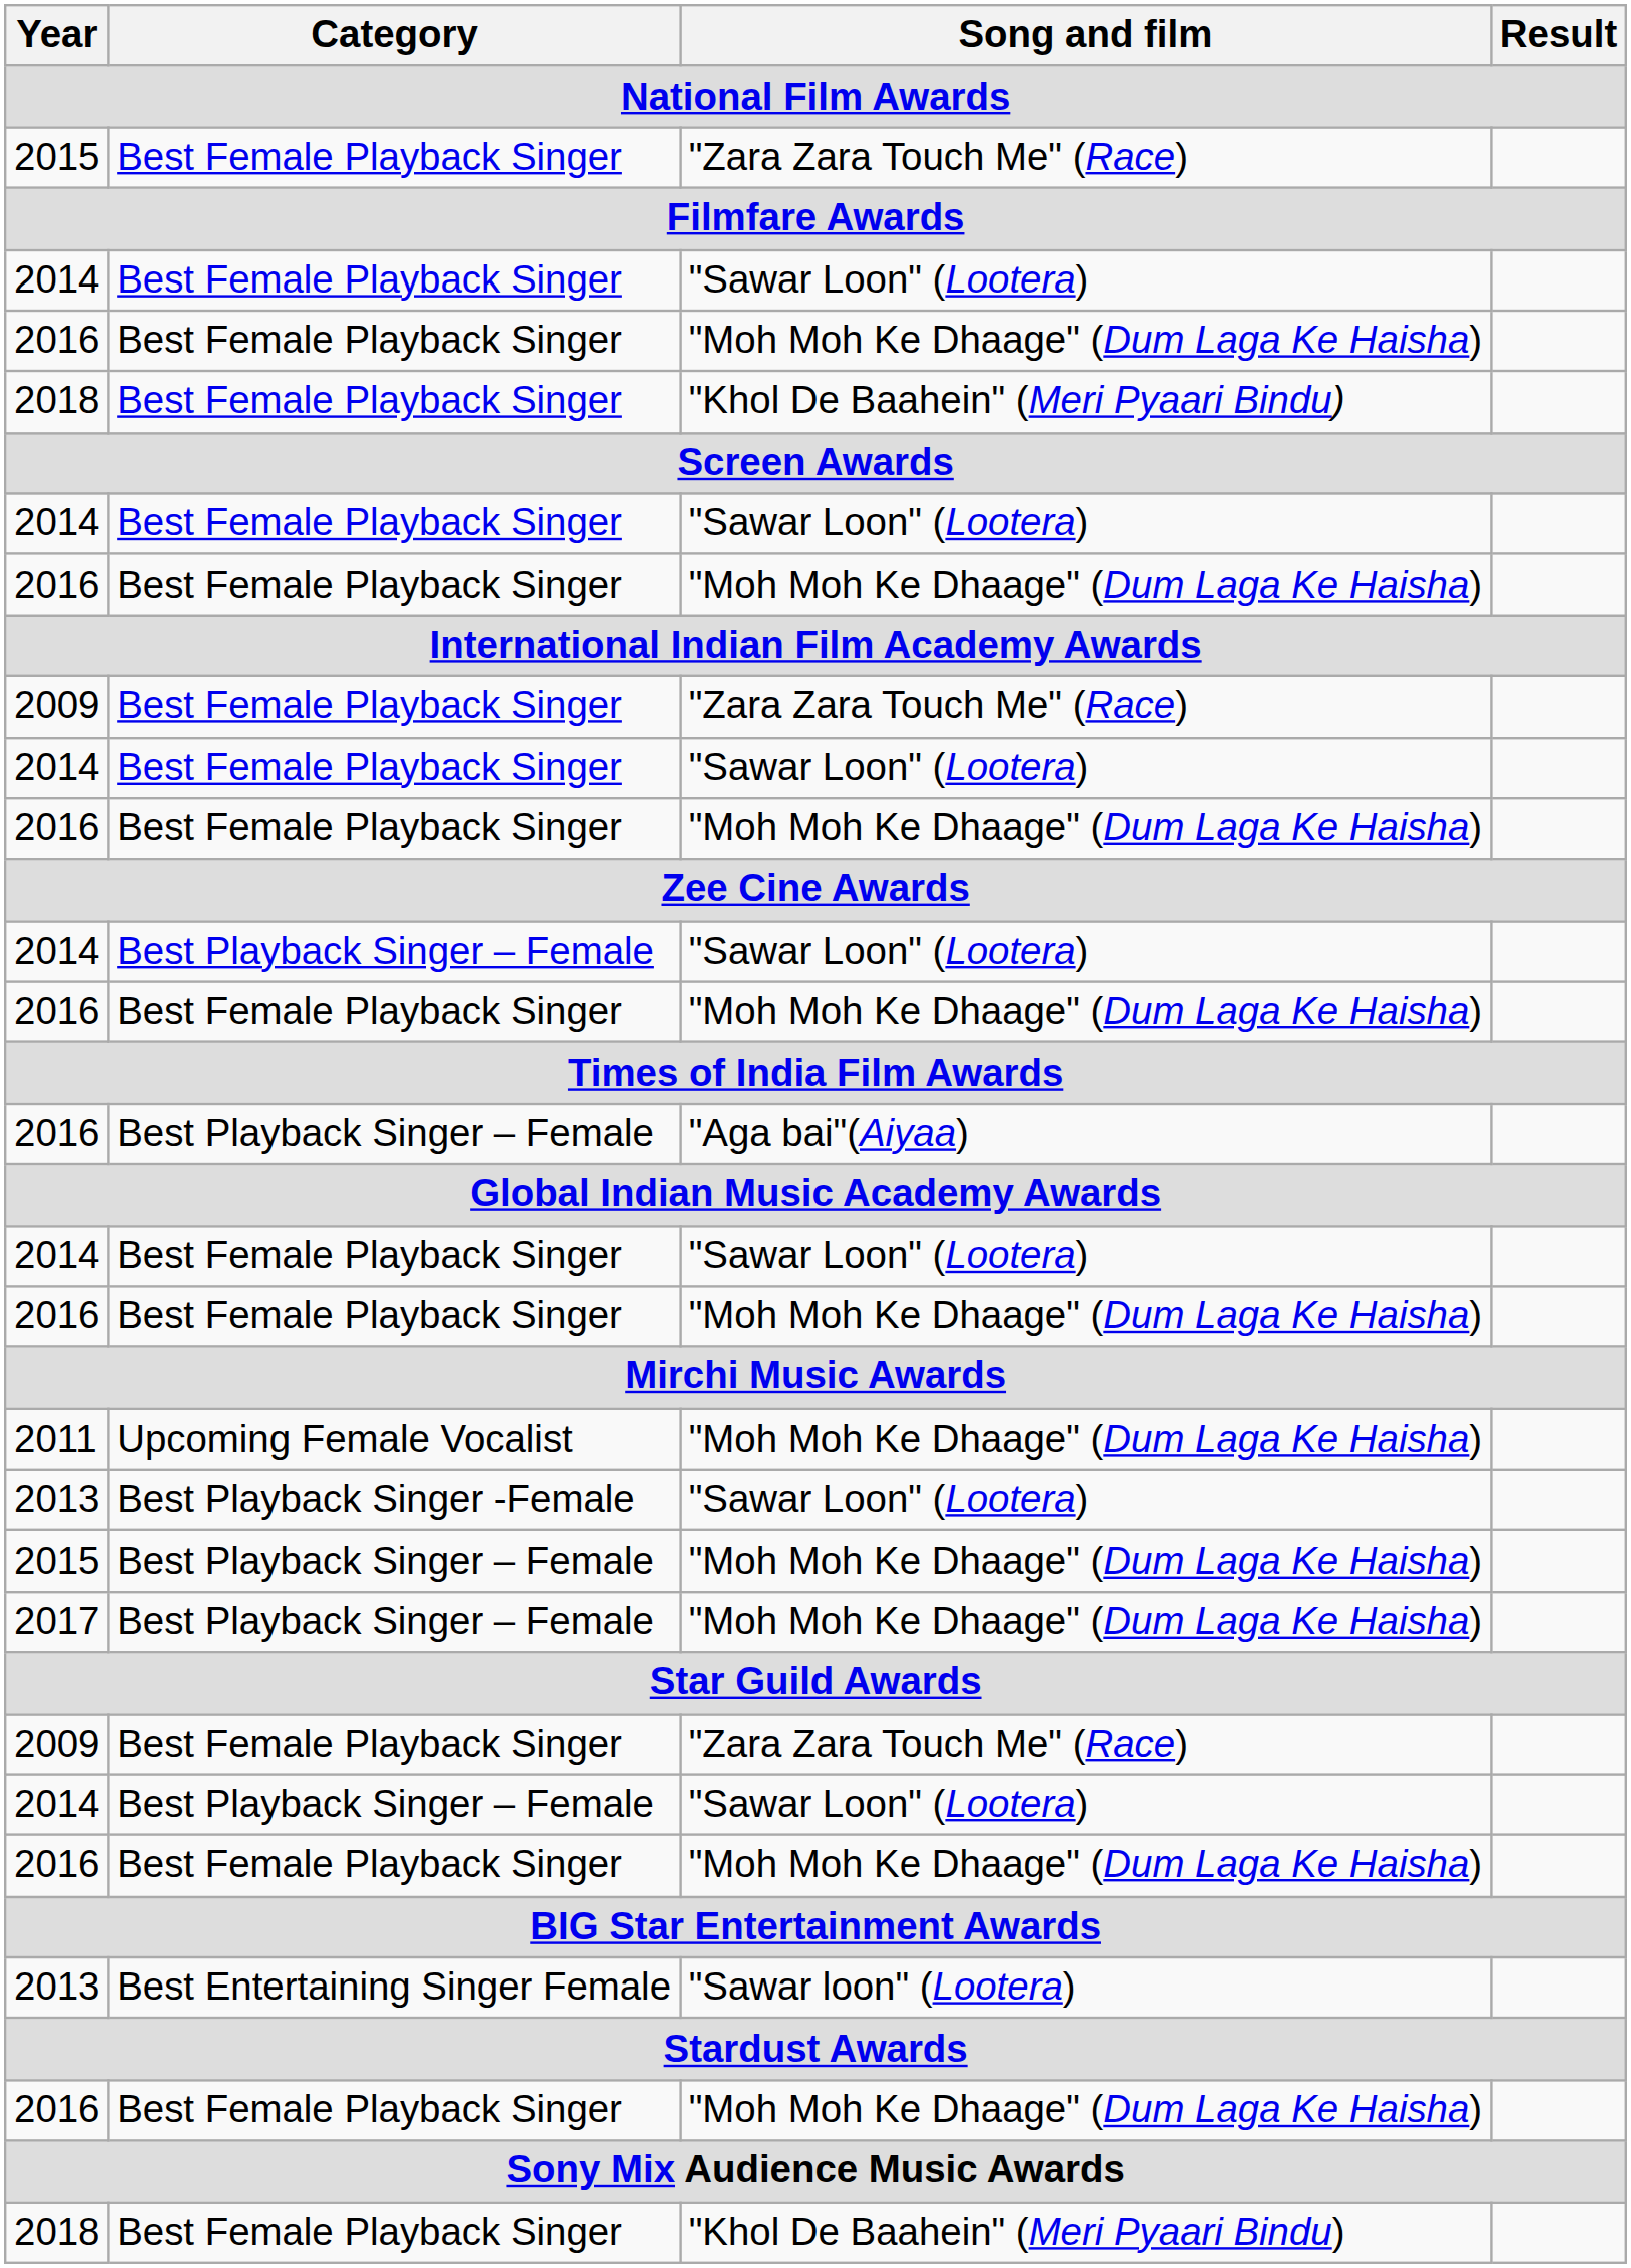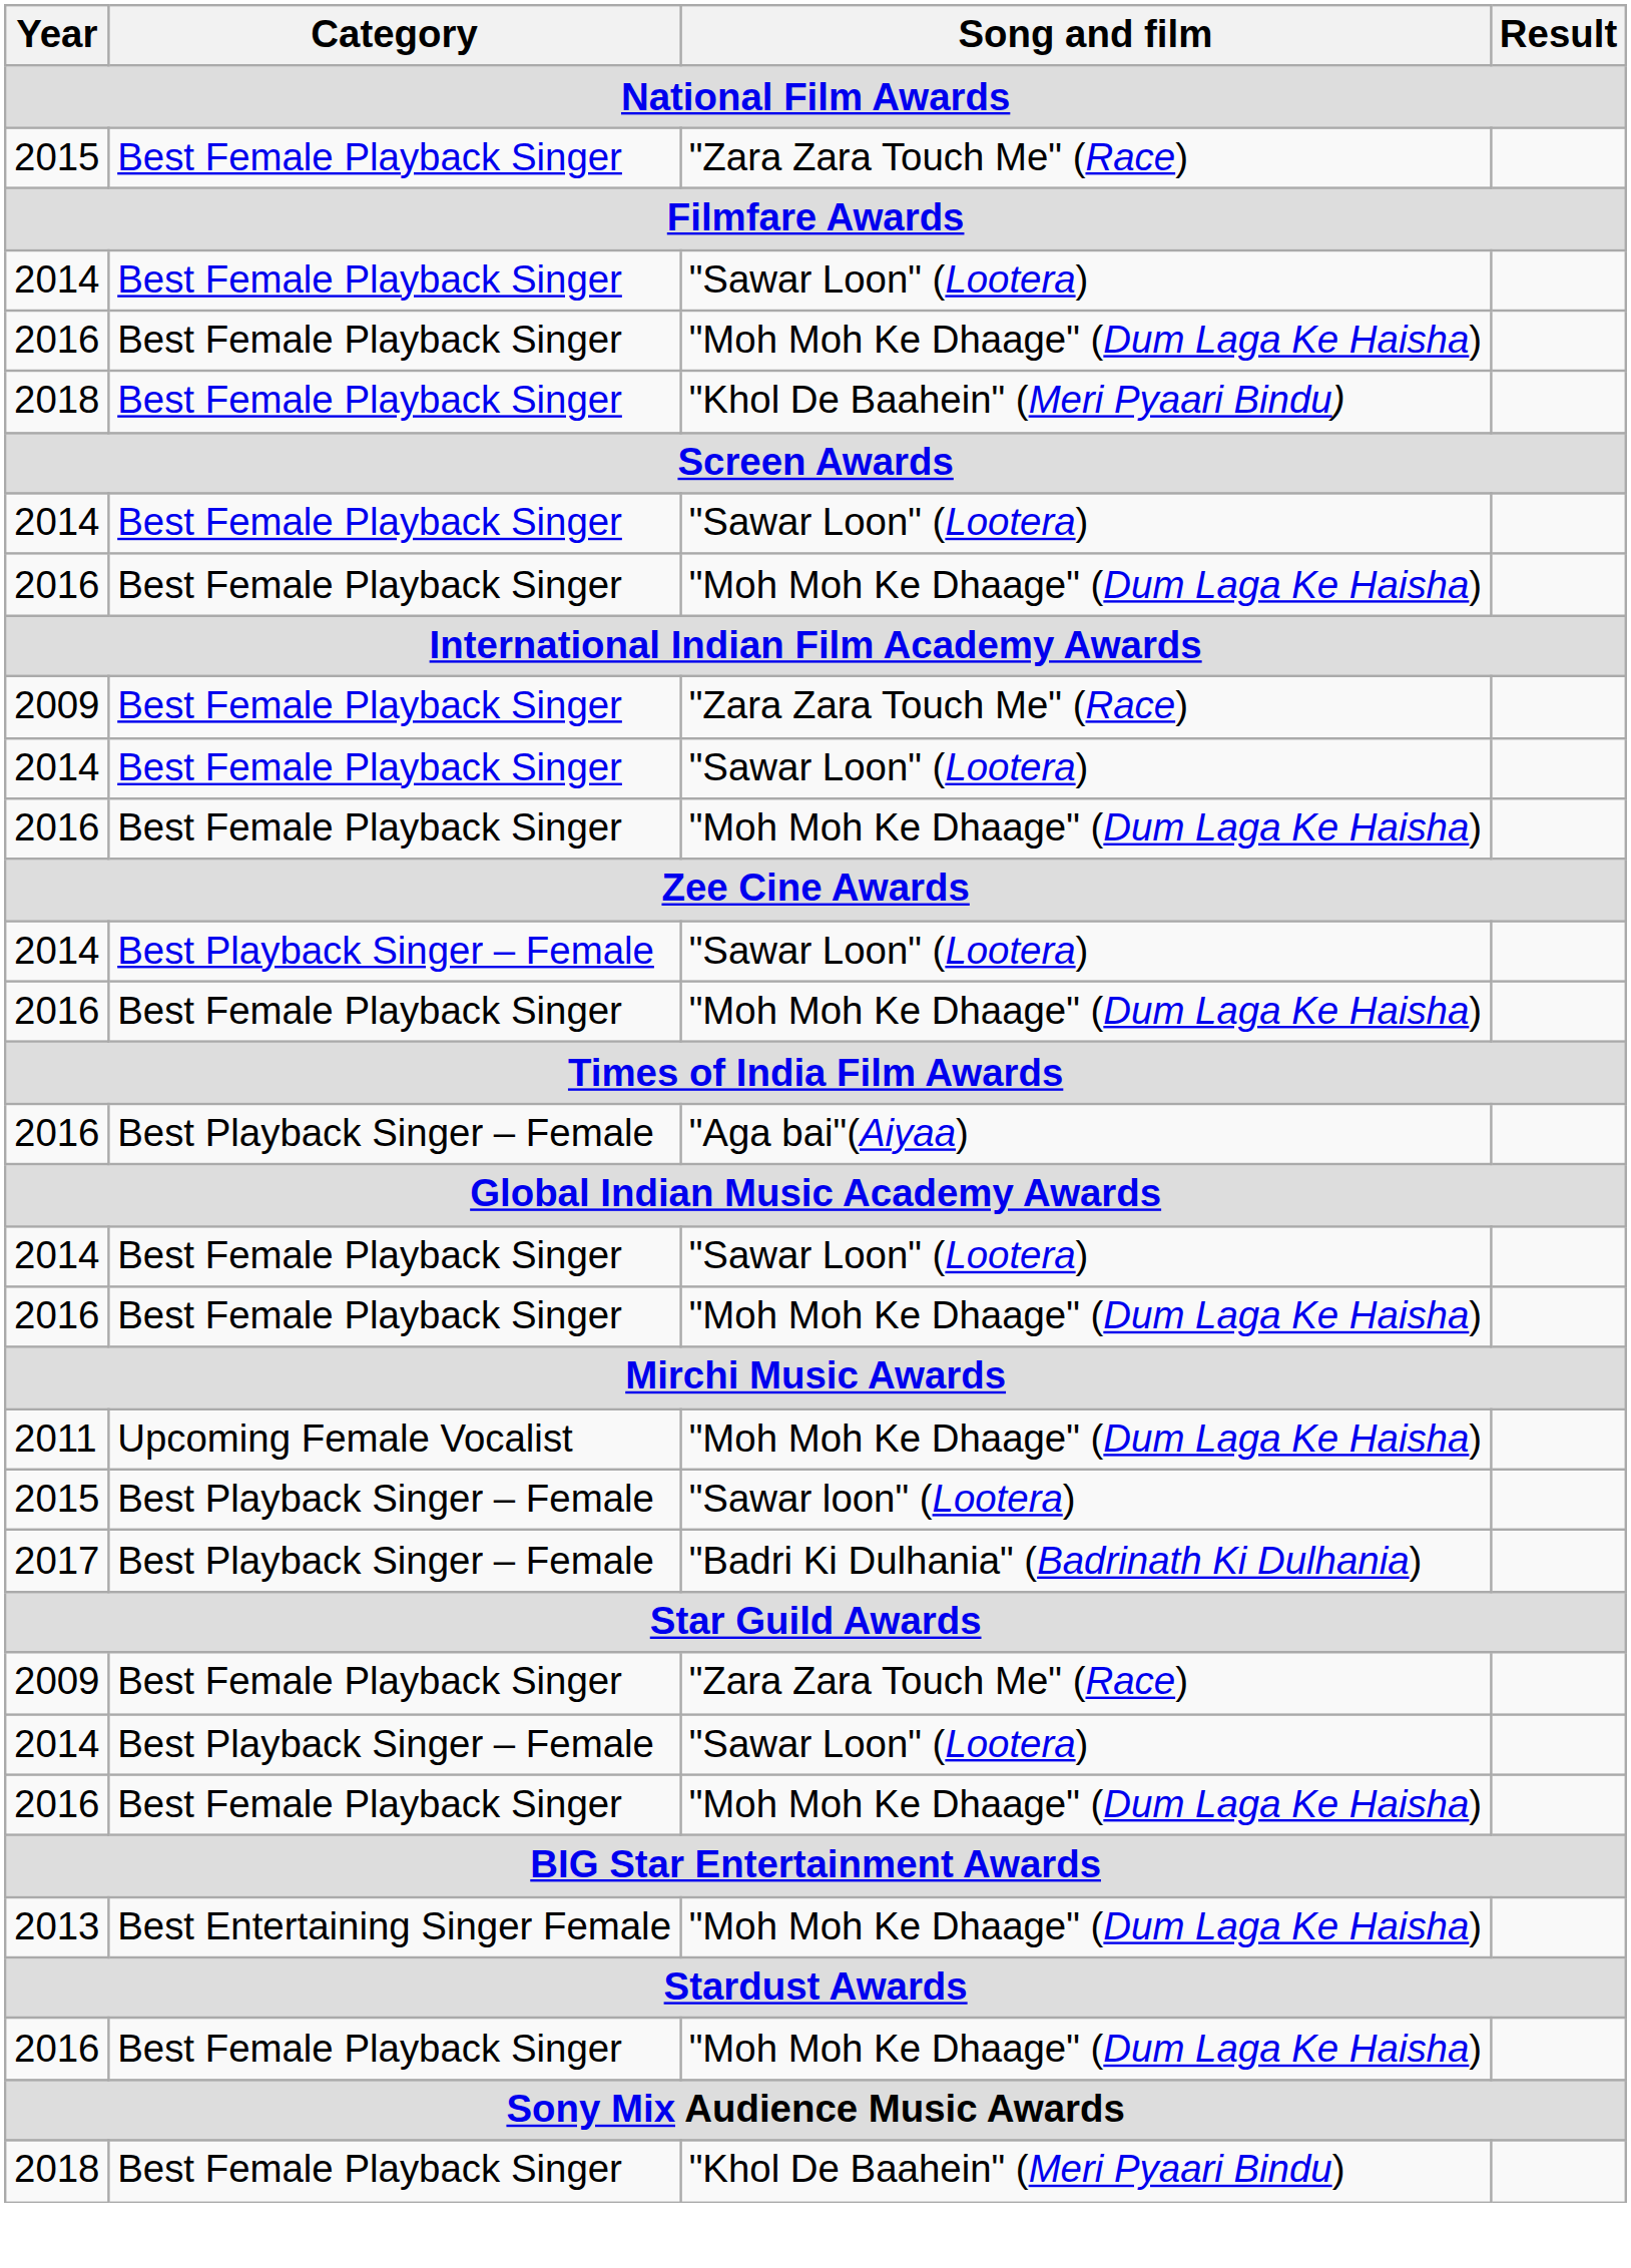- row: 2013 | Best Playback Singer -Female | "Sawar Loon" (Lootera)
2015 / Best Playback Singer – Female | Song and film: "Moh Moh Ke Dhaage" (Dum Laga Ke Haisha) -> "Sawar loon" (Lootera)
2017 | Song and film: "Moh Moh Ke Dhaage" (Dum Laga Ke Haisha) -> "Badri Ki Dulhania" (Badrinath Ki Dulhania)
2013 / Best Entertaining Singer Female | Song and film: "Sawar loon" (Lootera) -> "Moh Moh Ke Dhaage" (Dum Laga Ke Haisha)
